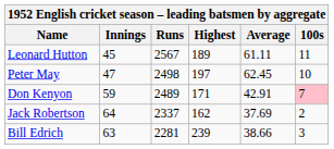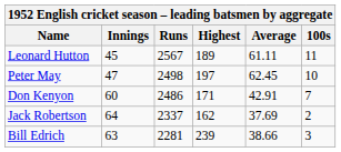Don Kenyon | Innings: 59 -> 60
Don Kenyon | Runs: 2489 -> 2486
Don Kenyon | 100s: pink background -> no background
